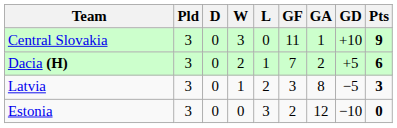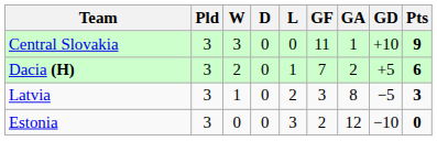columns swapped: W <-> D
